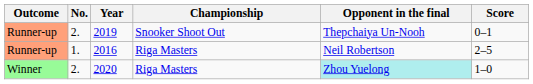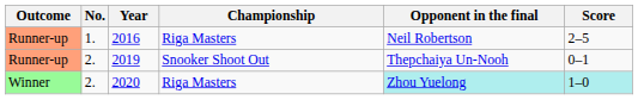rows swapped: 2016 <-> 2019
2020 | Score: no background -> paleturquoise background
